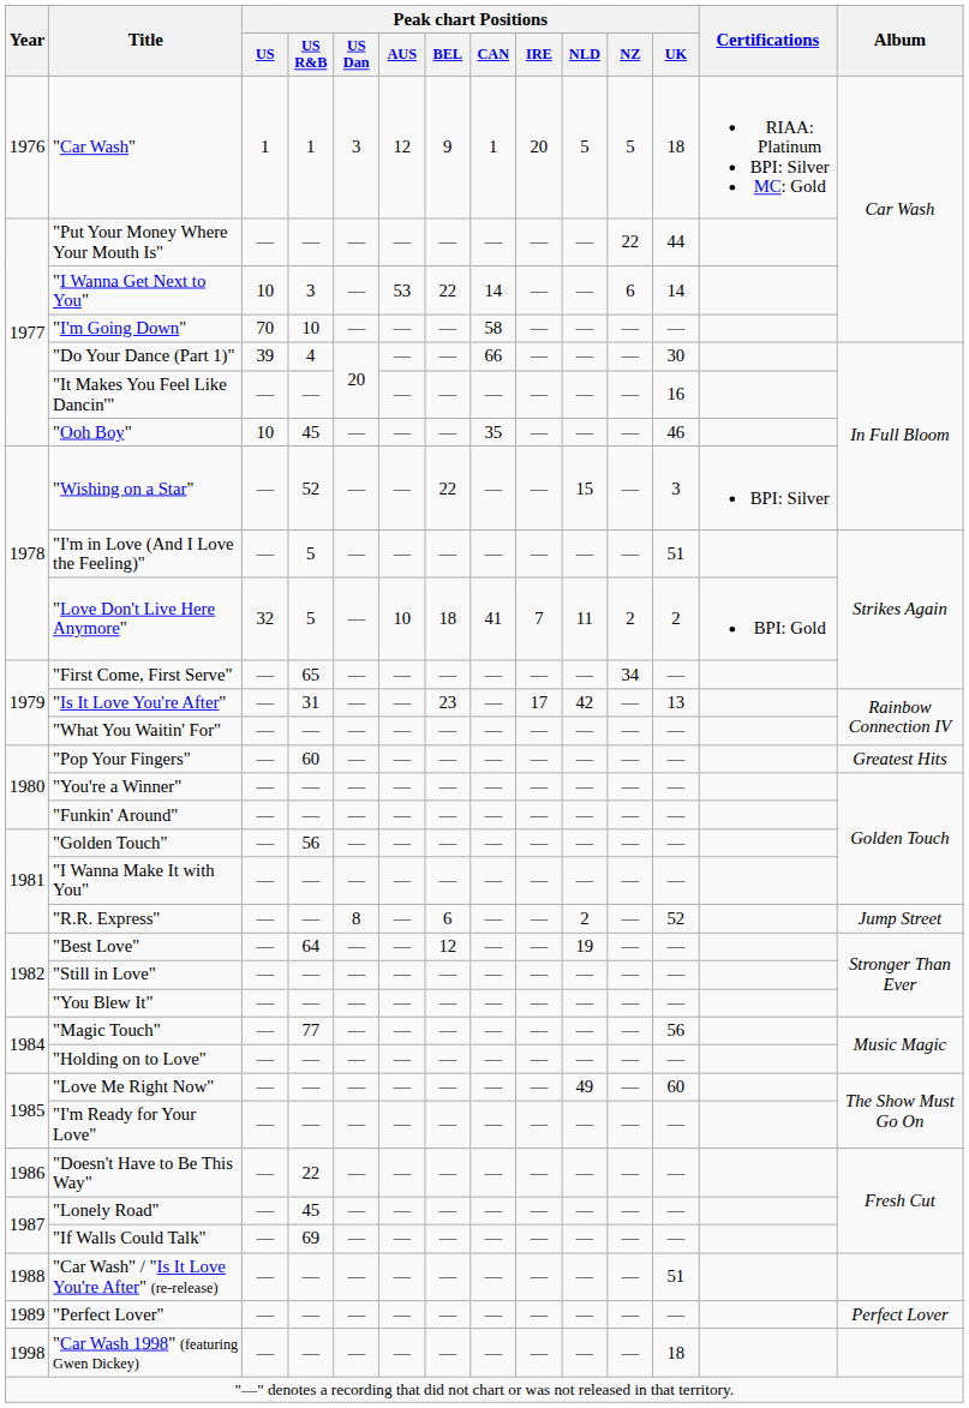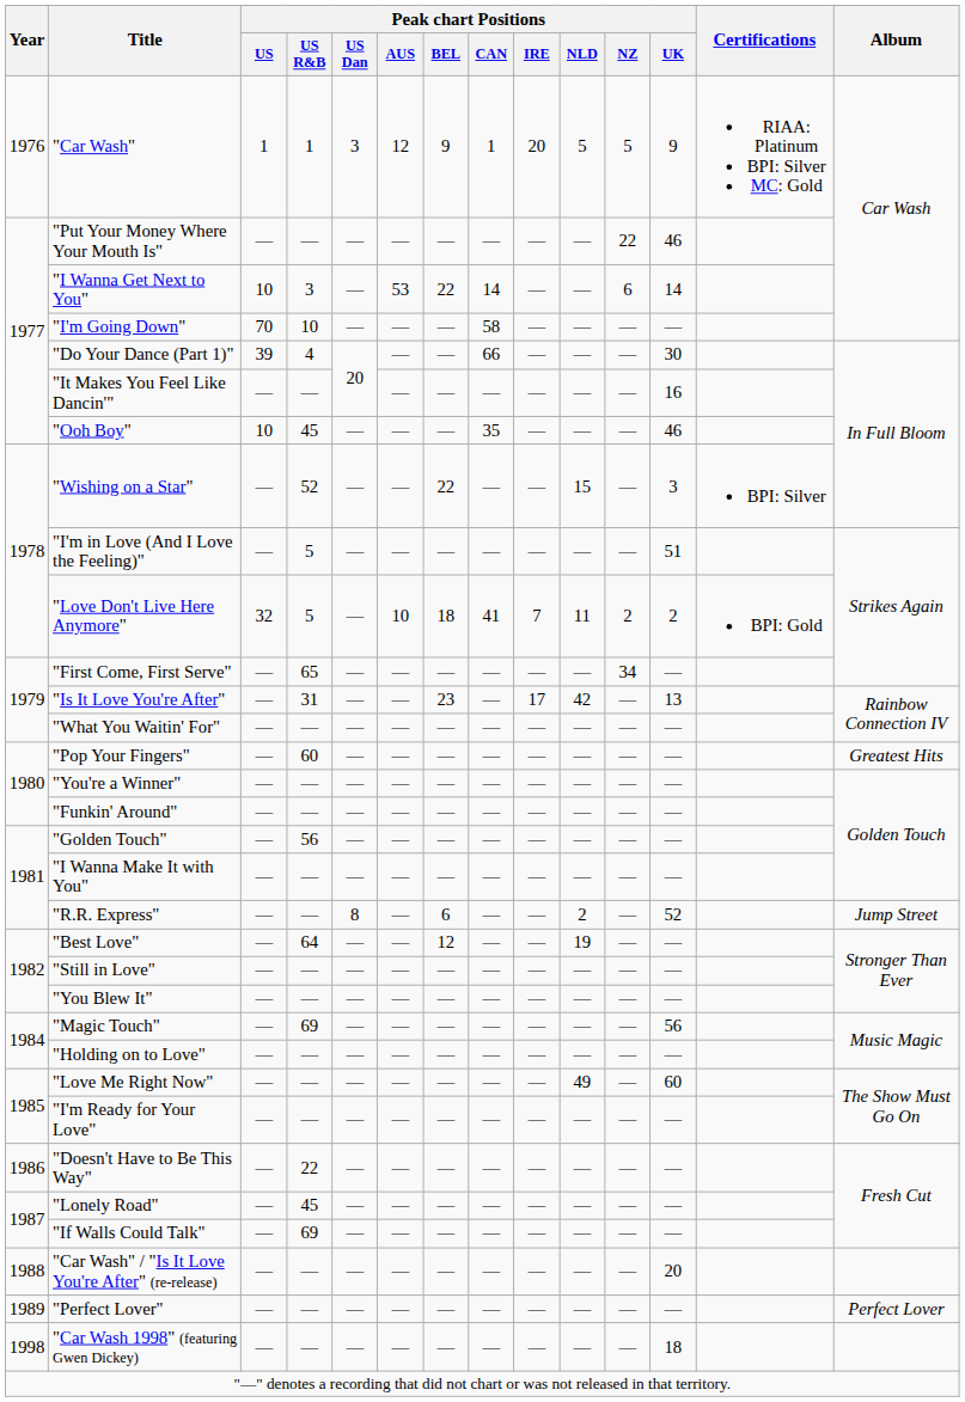"Car Wash" | Peak chart Positions / UK: 18 -> 9
"Put Your Money Where Your Mouth Is" | Peak chart Positions / UK: 44 -> 46
"Magic Touch" | Peak chart Positions / US R&B: 77 -> 69
"Car Wash" / "Is It Love You're After" (re-release) | Peak chart Positions / UK: 51 -> 20
